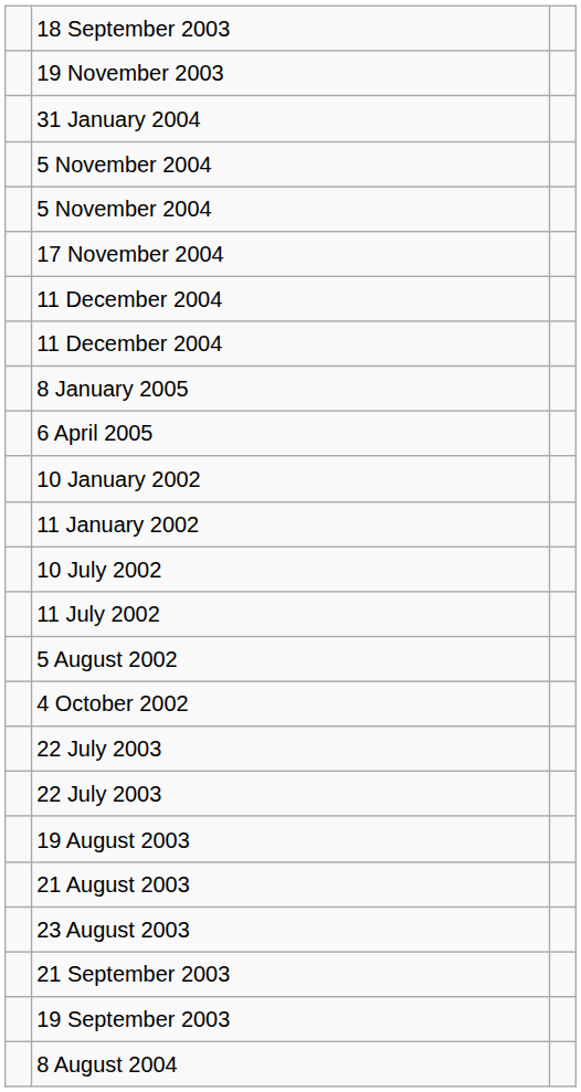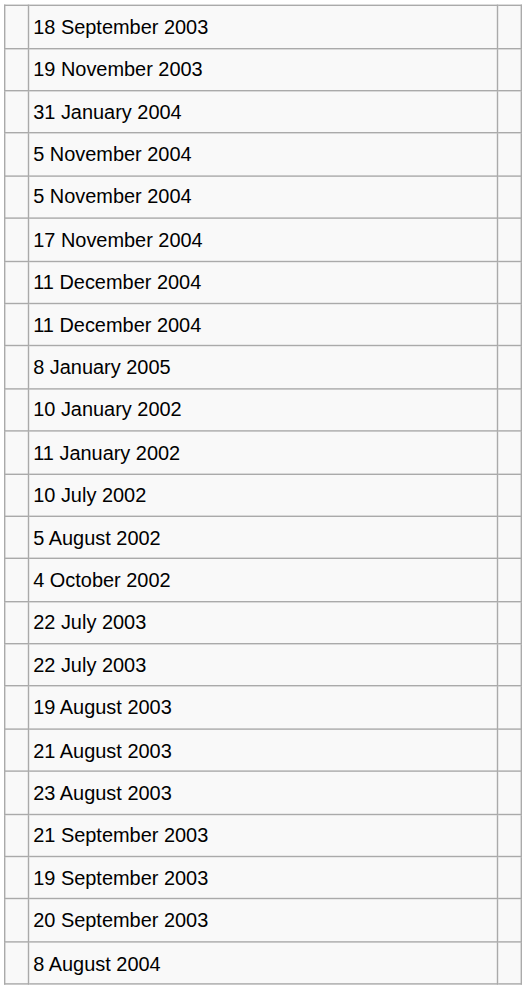- row: 6 April 2005
- row: 11 July 2002
+ row: 20 September 2003
